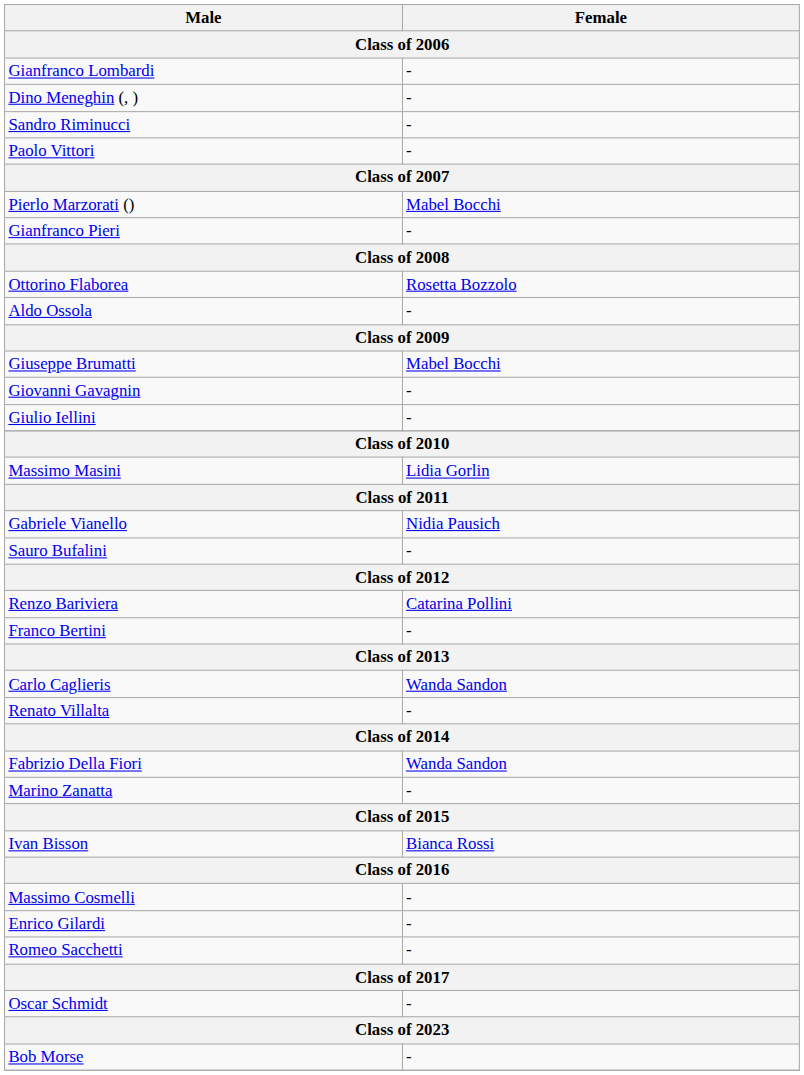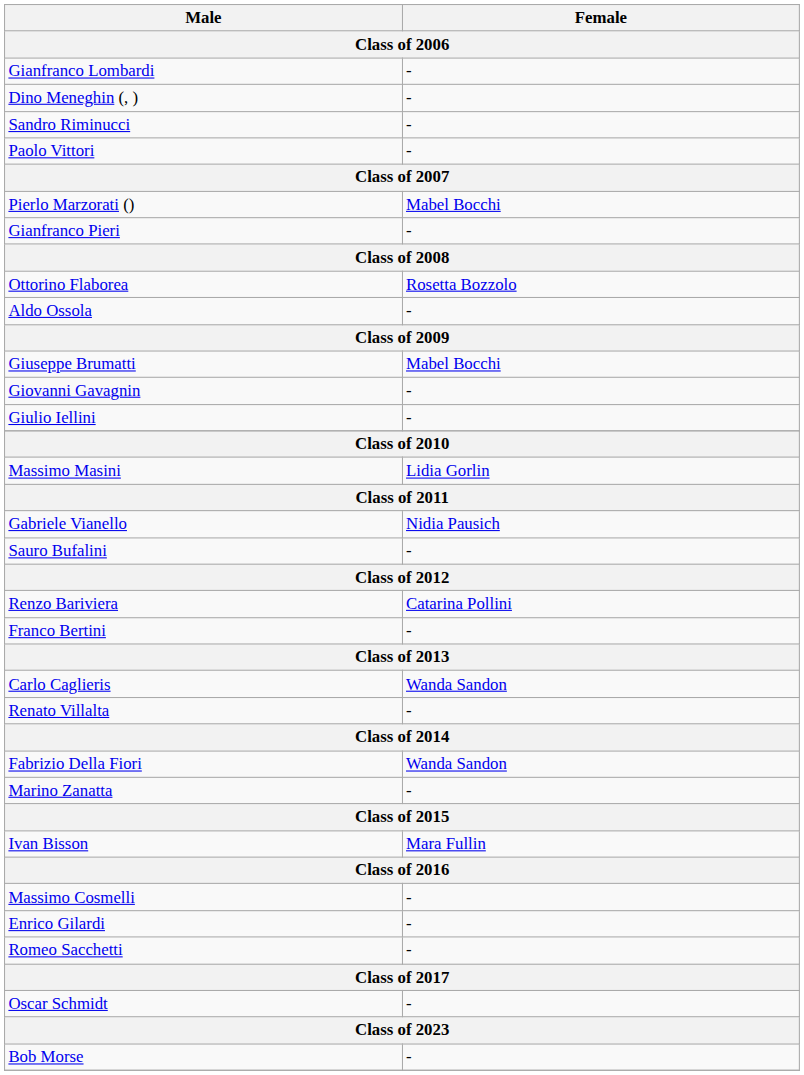Ivan Bisson | Female: Bianca Rossi -> Mara Fullin
